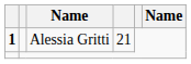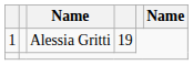Alessia Gritti | column 1: bold -> normal
Alessia Gritti | column 4: 21 -> 19
